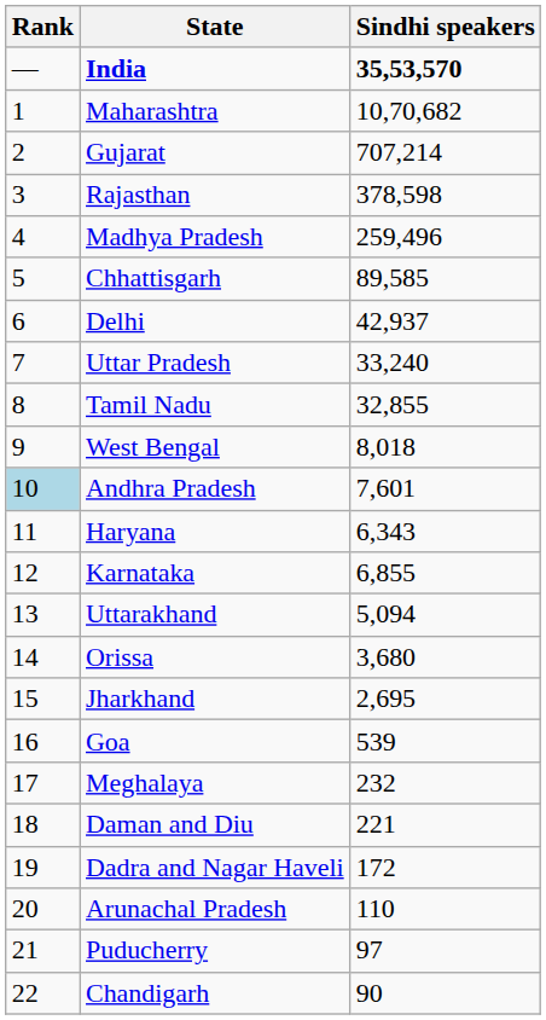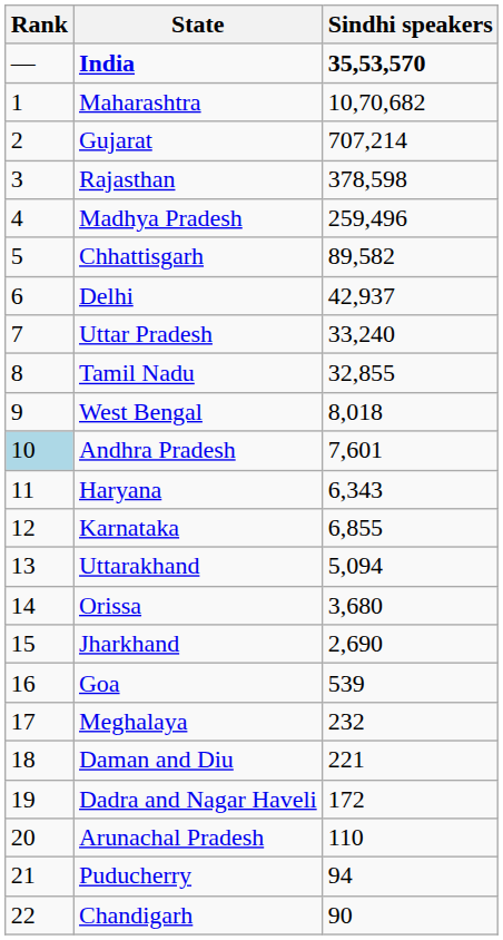Chhattisgarh | Sindhi speakers: 89,585 -> 89,582
Jharkhand | Sindhi speakers: 2,695 -> 2,690
Puducherry | Sindhi speakers: 97 -> 94
